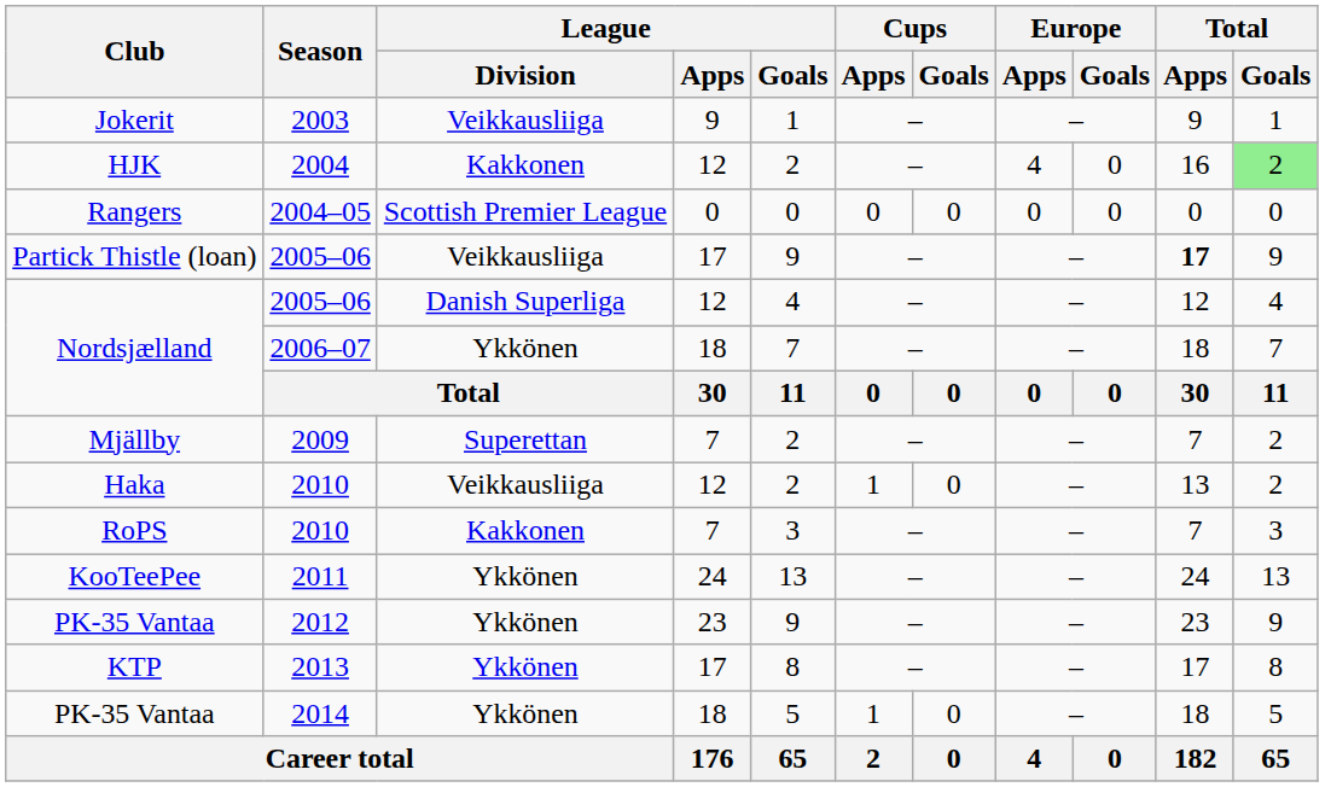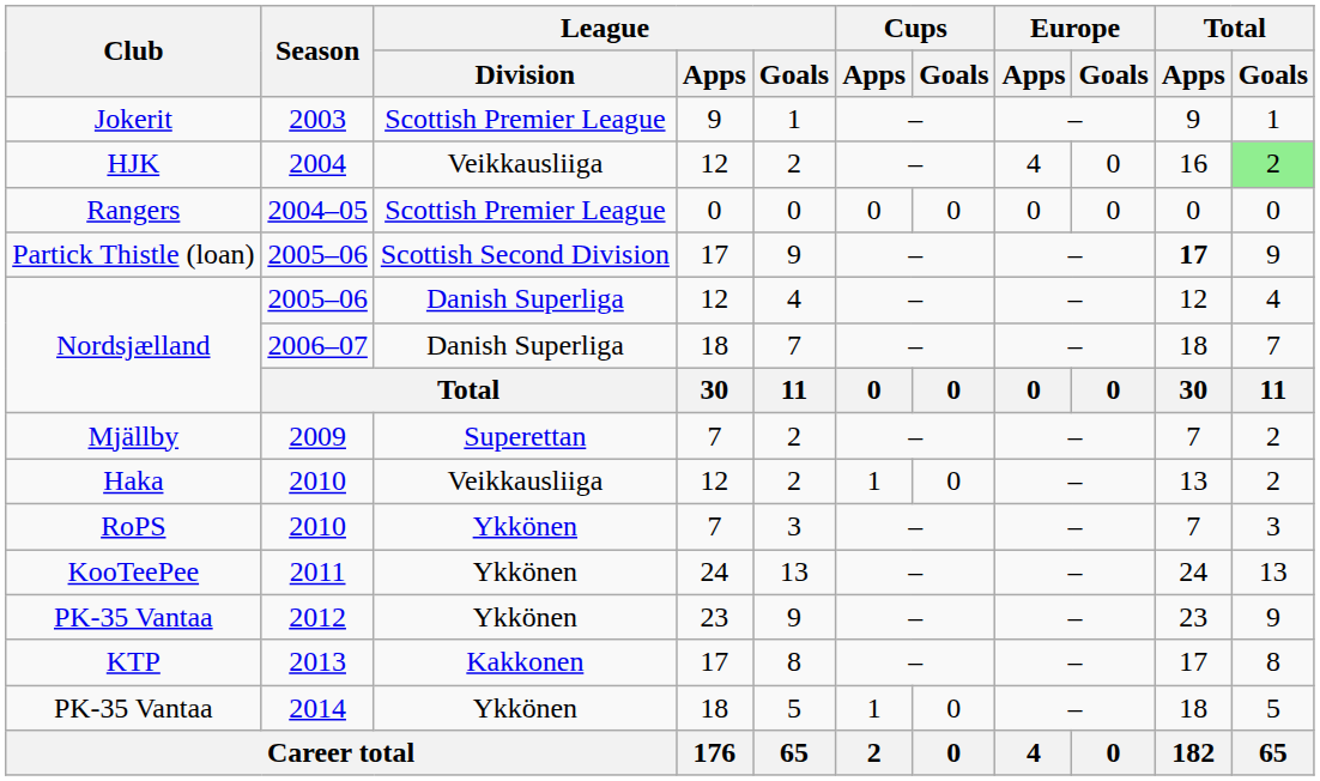Jokerit | League / Division: Veikkausliiga -> Scottish Premier League
HJK | League / Division: Kakkonen -> Veikkausliiga
Partick Thistle (loan) | League / Division: Veikkausliiga -> Scottish Second Division
Nordsjælland / 2006–07 | League / Division: Ykkönen -> Danish Superliga
RoPS | League / Division: Kakkonen -> Ykkönen
KTP | League / Division: Ykkönen -> Kakkonen
